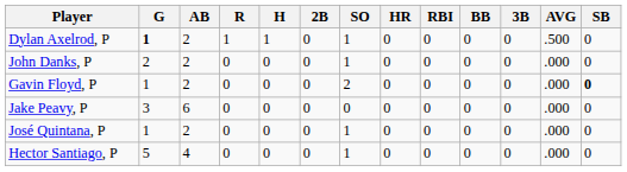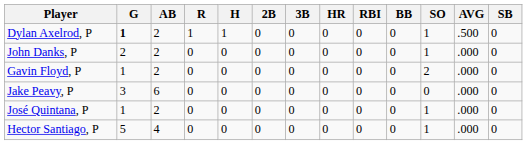columns swapped: 3B <-> SO
Gavin Floyd, P | SB: bold -> normal
